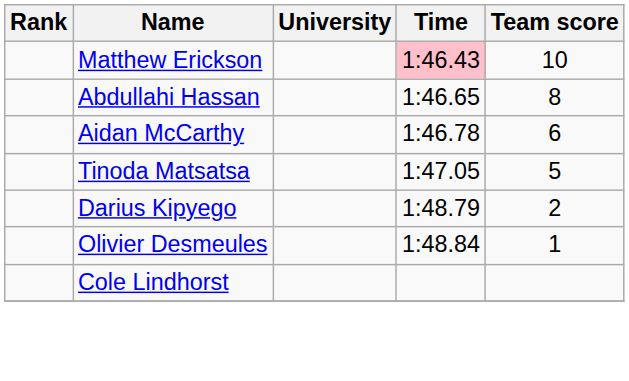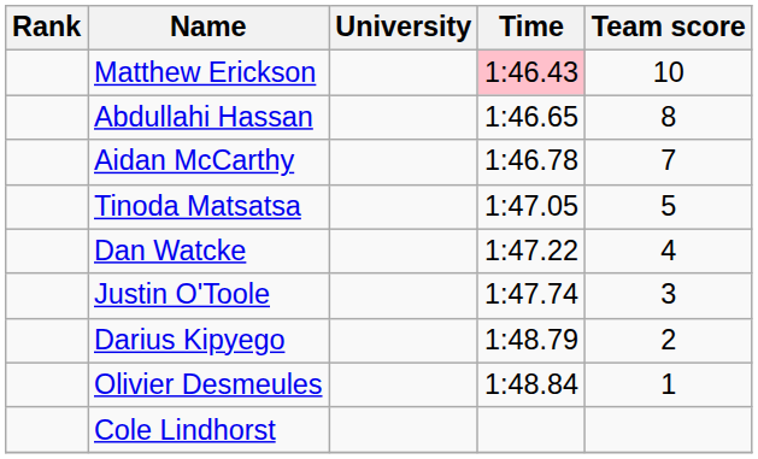Aidan McCarthy | Team score: 6 -> 7
+ row: Dan Watcke | 1:47.22 | 4
+ row: Justin O'Toole | 1:47.74 | 3
